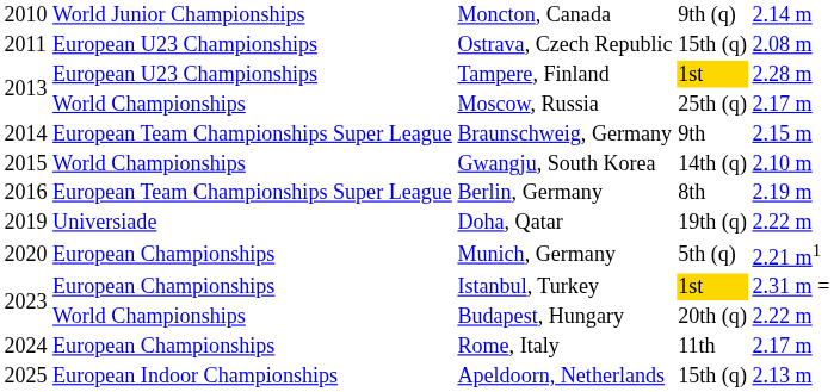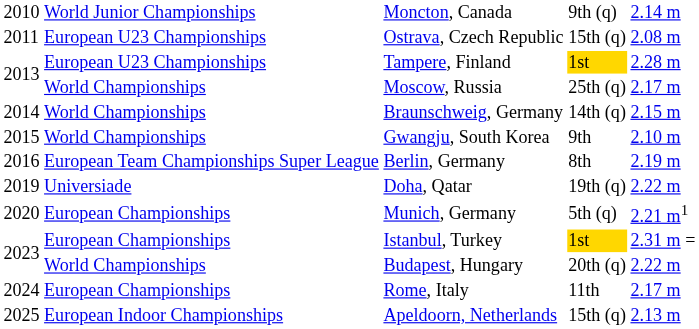Braunschweig, Germany | column 2: European Team Championships Super League -> World Championships
Braunschweig, Germany | column 4: 9th -> 14th (q)
Gwangju, South Korea | column 4: 14th (q) -> 9th
